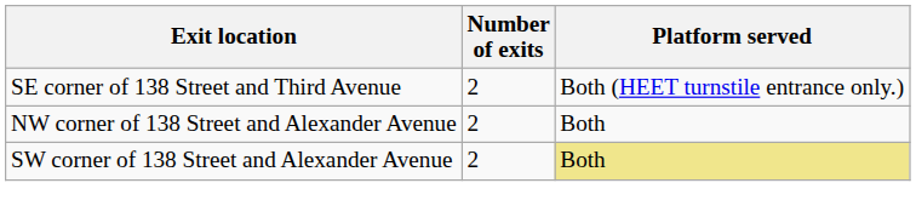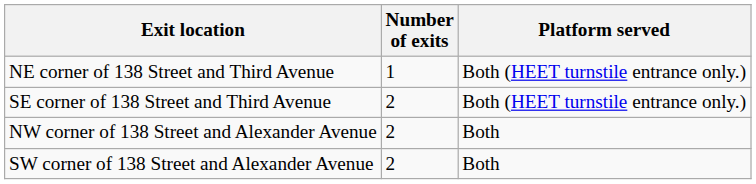+ row: NE corner of 138 Street and Third Avenue | 1 | Both (HEET turnstile entrance only.)
SW corner of 138 Street and Alexander Avenue | Platform served: khaki background -> no background
